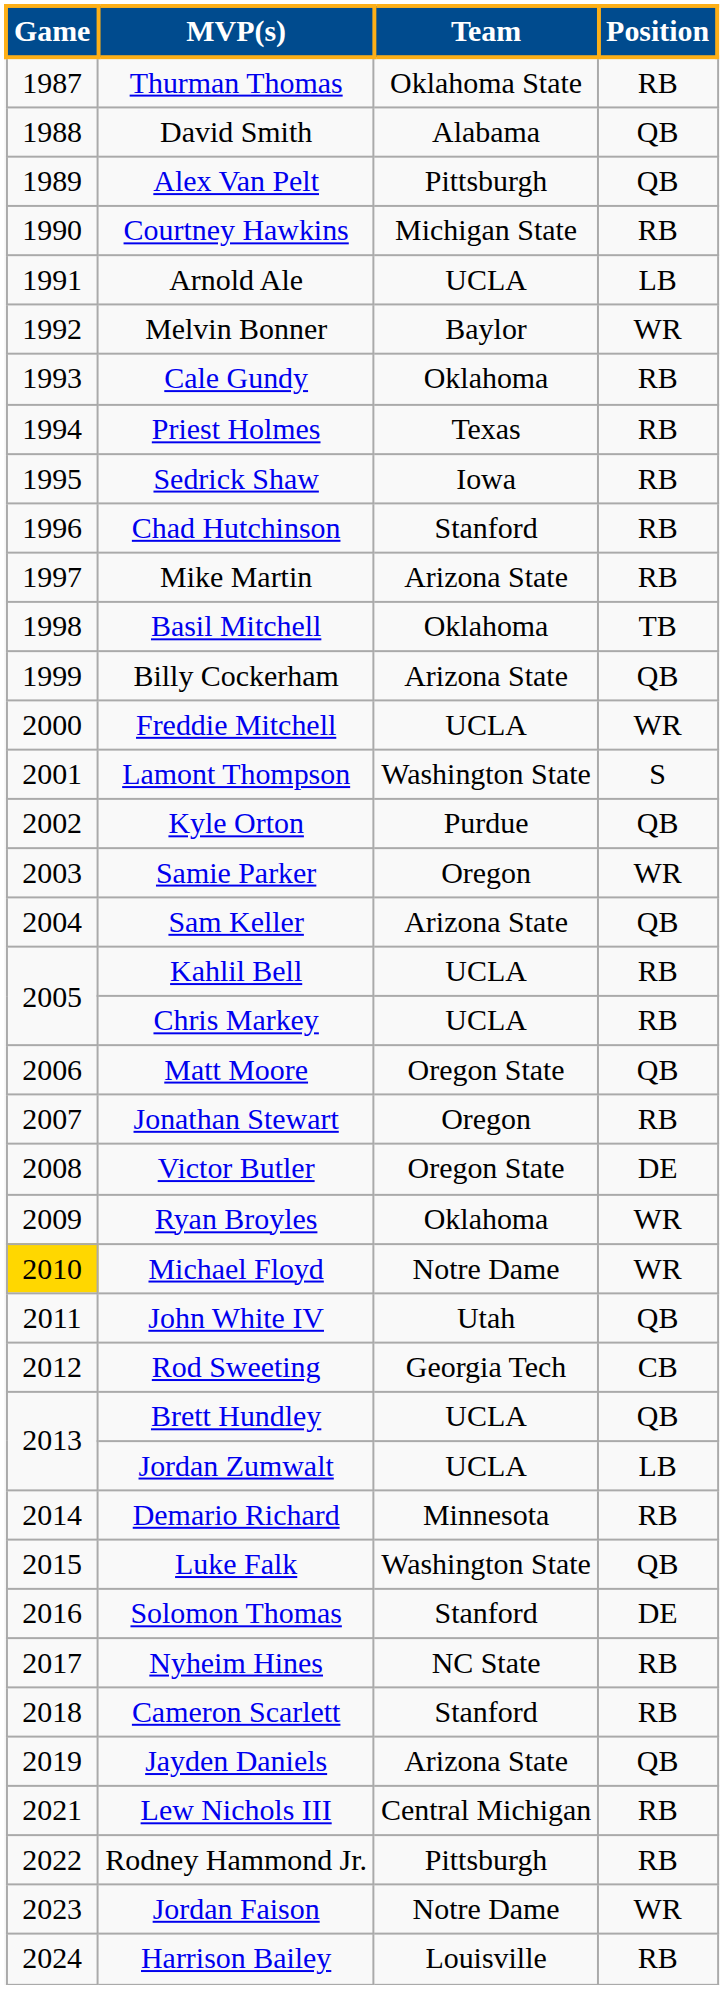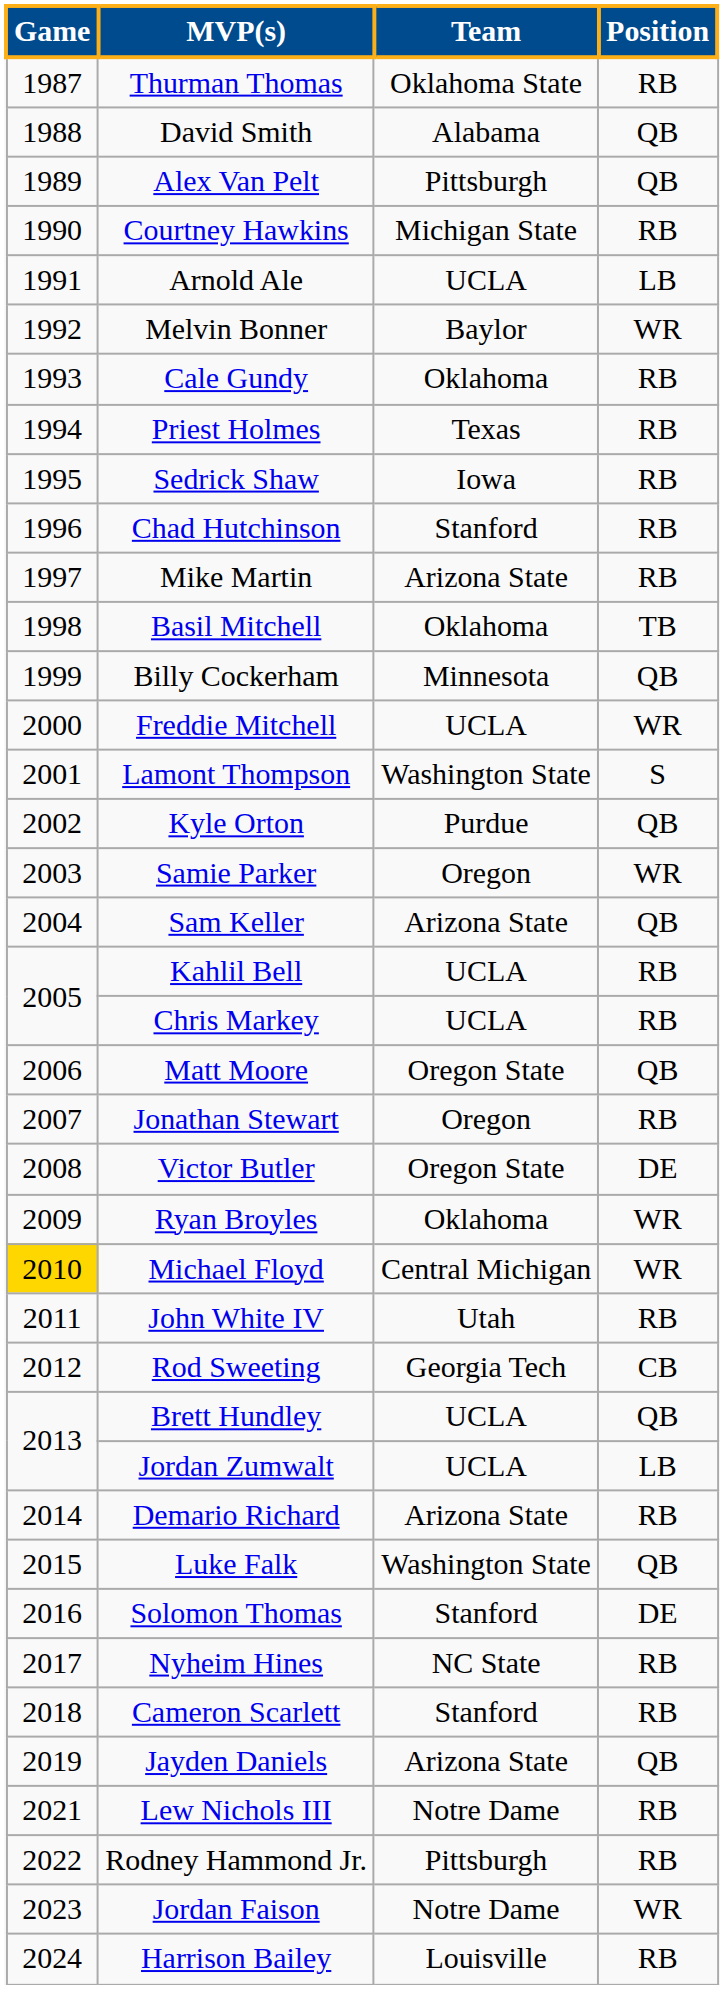Billy Cockerham | Team: Arizona State -> Minnesota
Michael Floyd | Team: Notre Dame -> Central Michigan
John White IV | Position: QB -> RB
Demario Richard | Team: Minnesota -> Arizona State
Lew Nichols III | Team: Central Michigan -> Notre Dame
